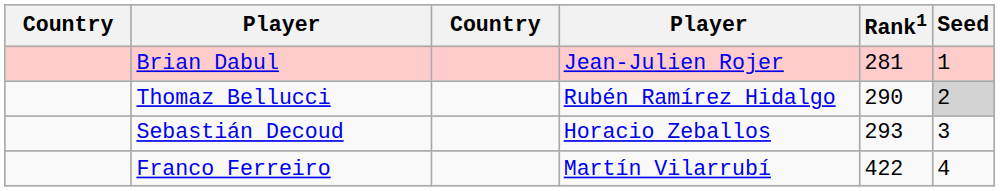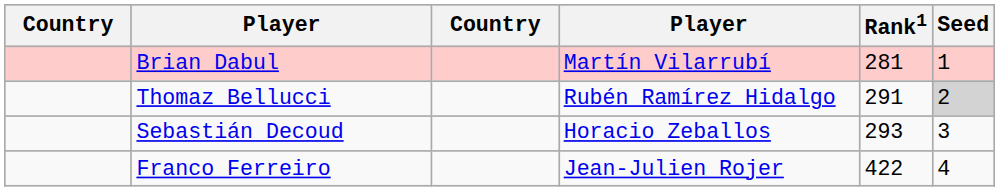Brian Dabul | column 4: Jean-Julien Rojer -> Martín Vilarrubí
Thomaz Bellucci | Rank1: 290 -> 291
Franco Ferreiro | column 4: Martín Vilarrubí -> Jean-Julien Rojer
